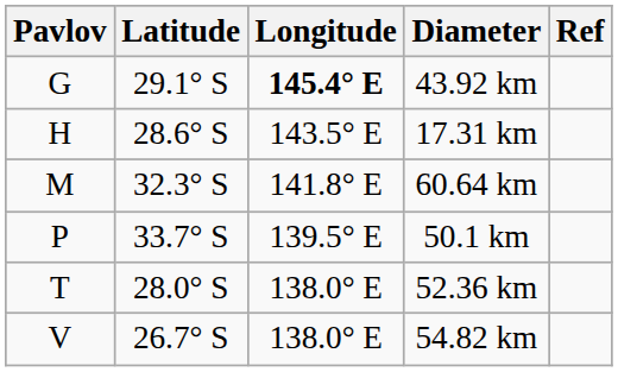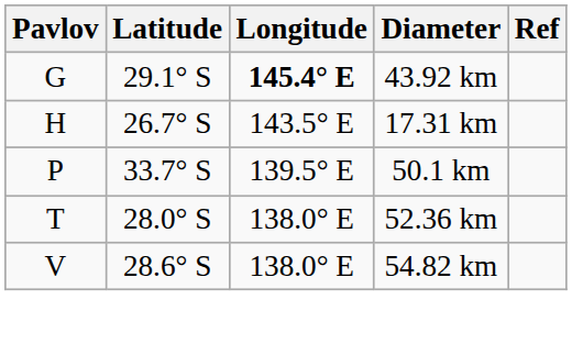17.31 km | Latitude: 28.6° S -> 26.7° S
- row: M | 32.3° S | 141.8° E | 60.64 km
54.82 km | Latitude: 26.7° S -> 28.6° S
